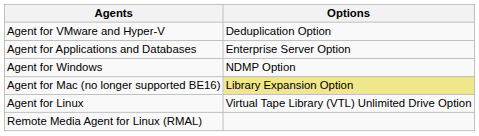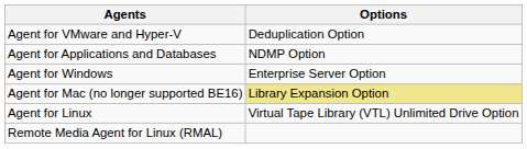Agent for Applications and Databases | Options: Enterprise Server Option -> NDMP Option
Agent for Windows | Options: NDMP Option -> Enterprise Server Option
